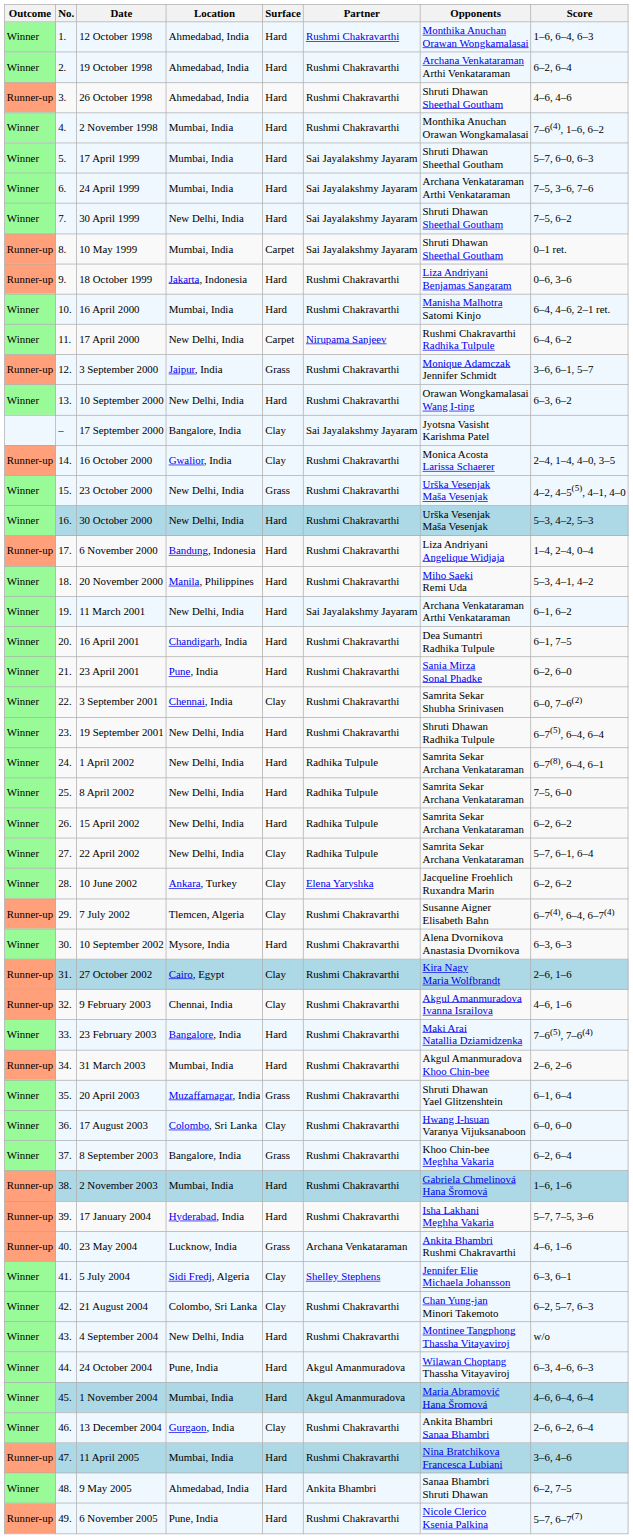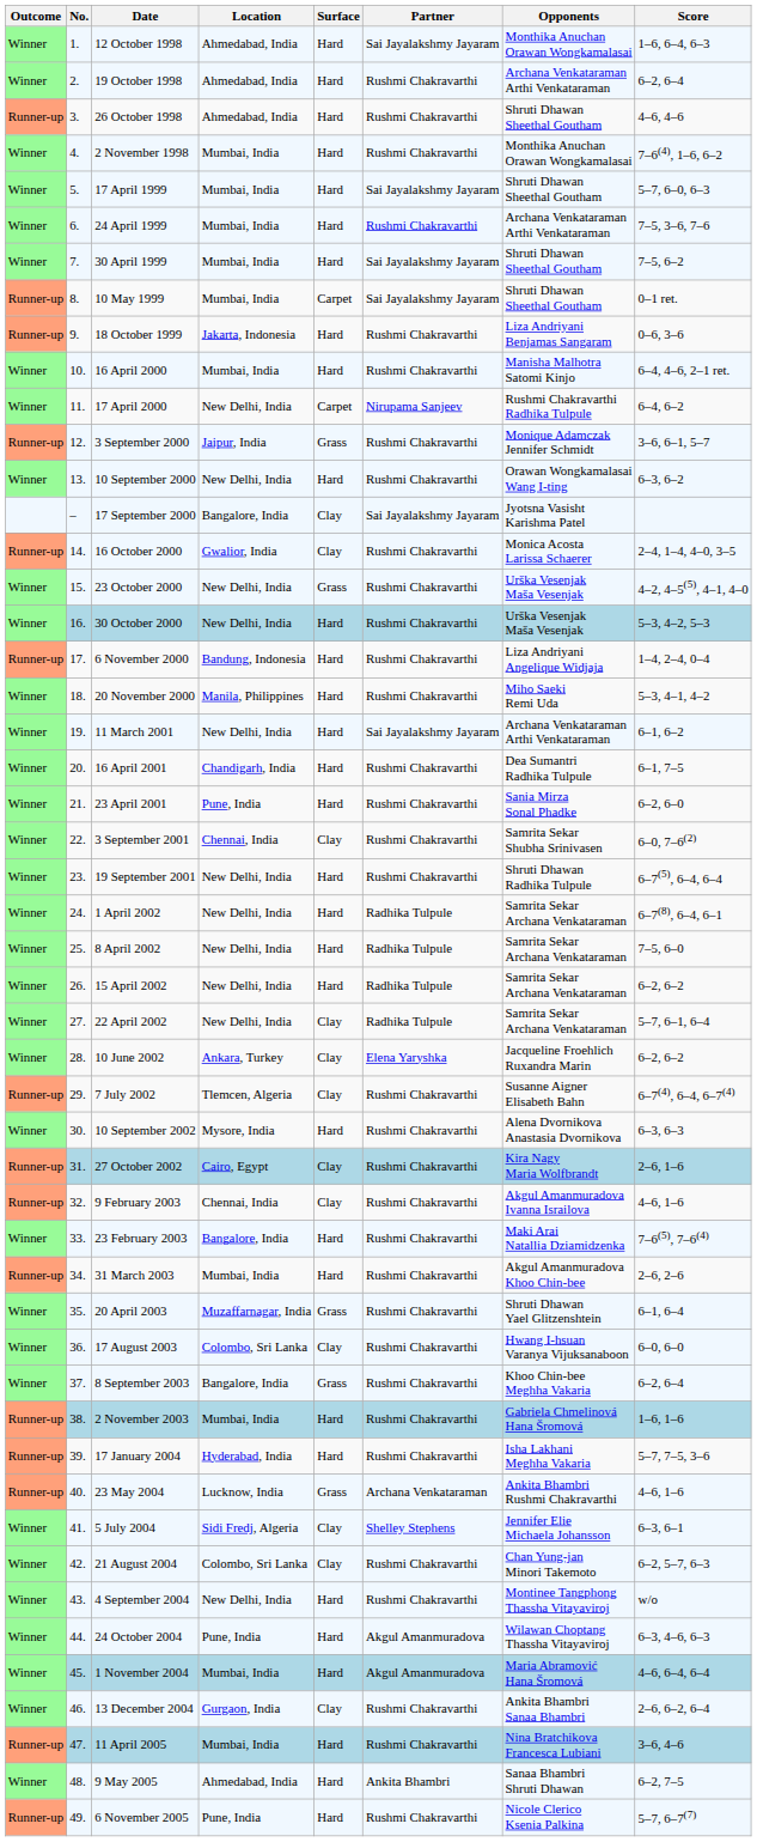12 October 1998 | Partner: Rushmi Chakravarthi -> Sai Jayalakshmy Jayaram
24 April 1999 | Partner: Sai Jayalakshmy Jayaram -> Rushmi Chakravarthi
30 April 1999 | Location: New Delhi, India -> Mumbai, India
